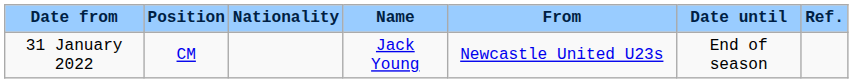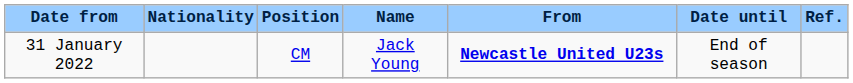columns swapped: Position <-> Nationality
31 January 2022 | From: normal -> bold
